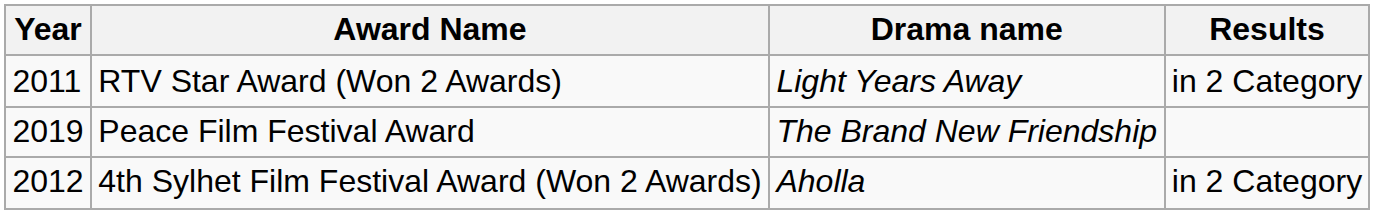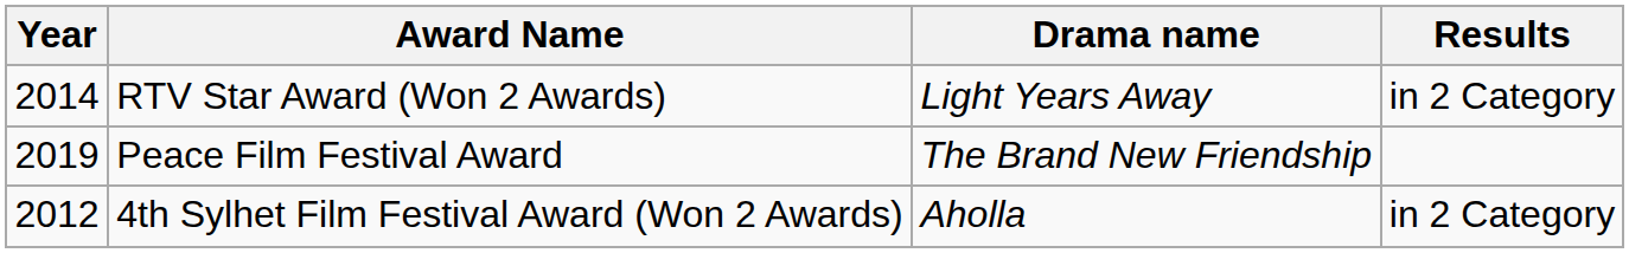RTV Star Award (Won 2 Awards) | Year: 2011 -> 2014
